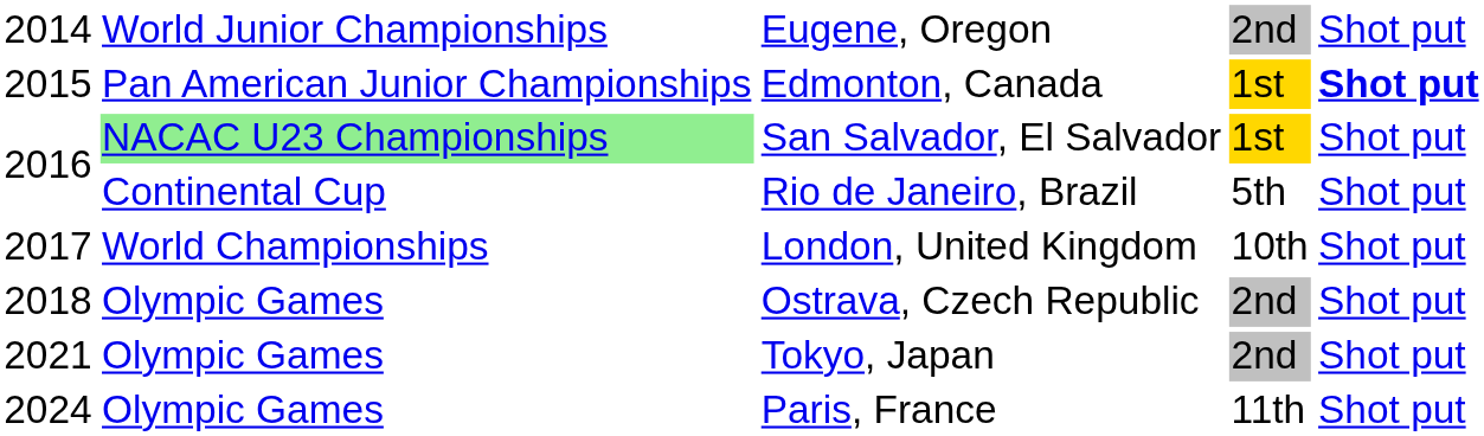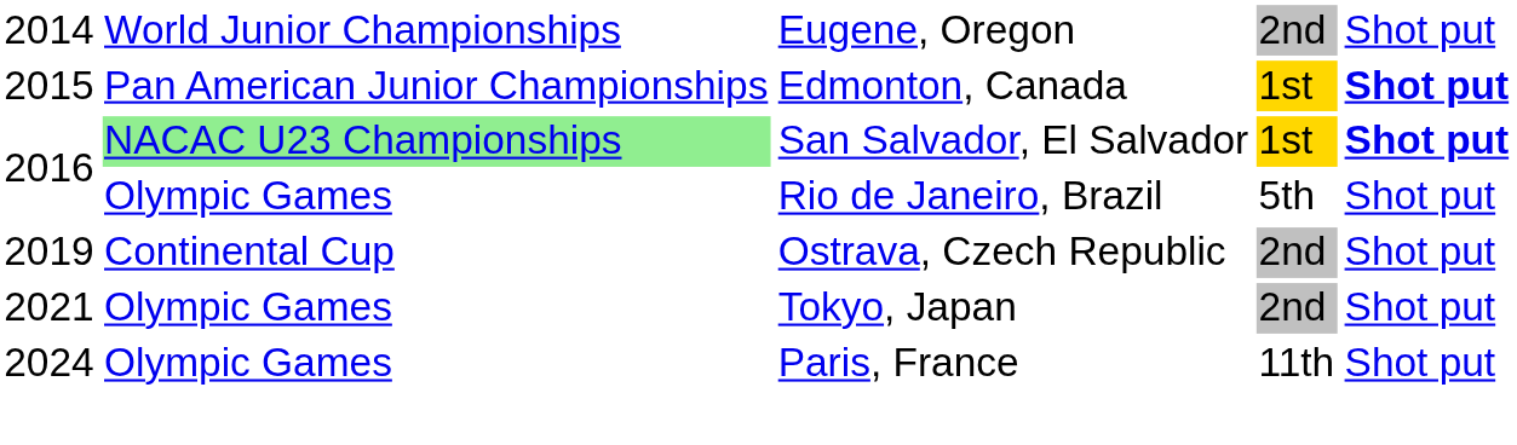San Salvador, El Salvador | column 5: normal -> bold
Rio de Janeiro, Brazil | column 2: Continental Cup -> Olympic Games
- row: 2017 | World Championships | London, United Kingdom | 10th | Shot put
Ostrava, Czech Republic | column 1: 2018 -> 2019
Ostrava, Czech Republic | column 2: Olympic Games -> Continental Cup
